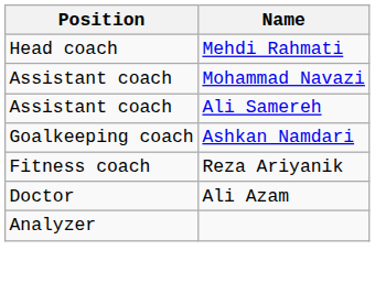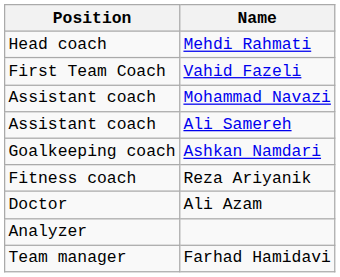+ row: First Team Coach | Vahid Fazeli
+ row: Team manager | Farhad Hamidavi
